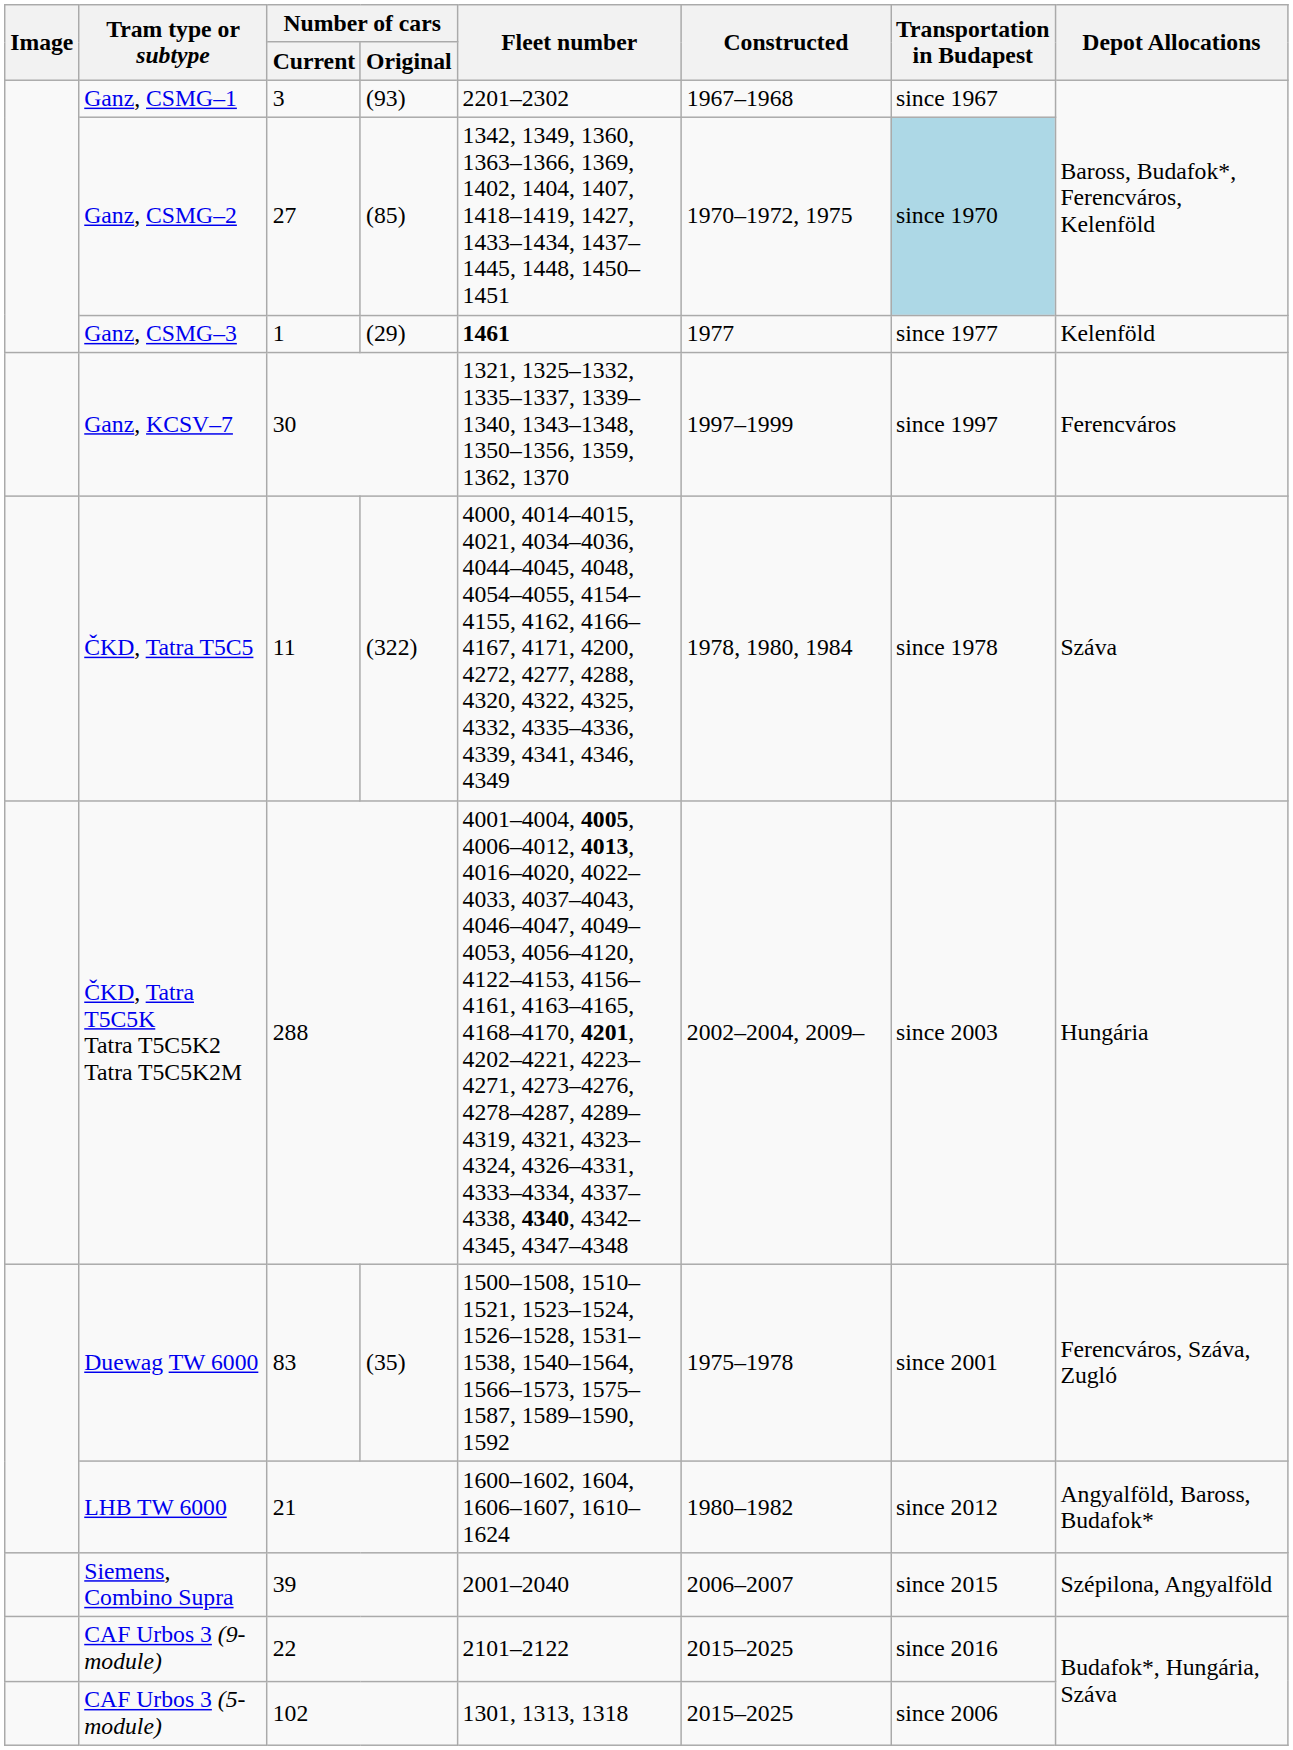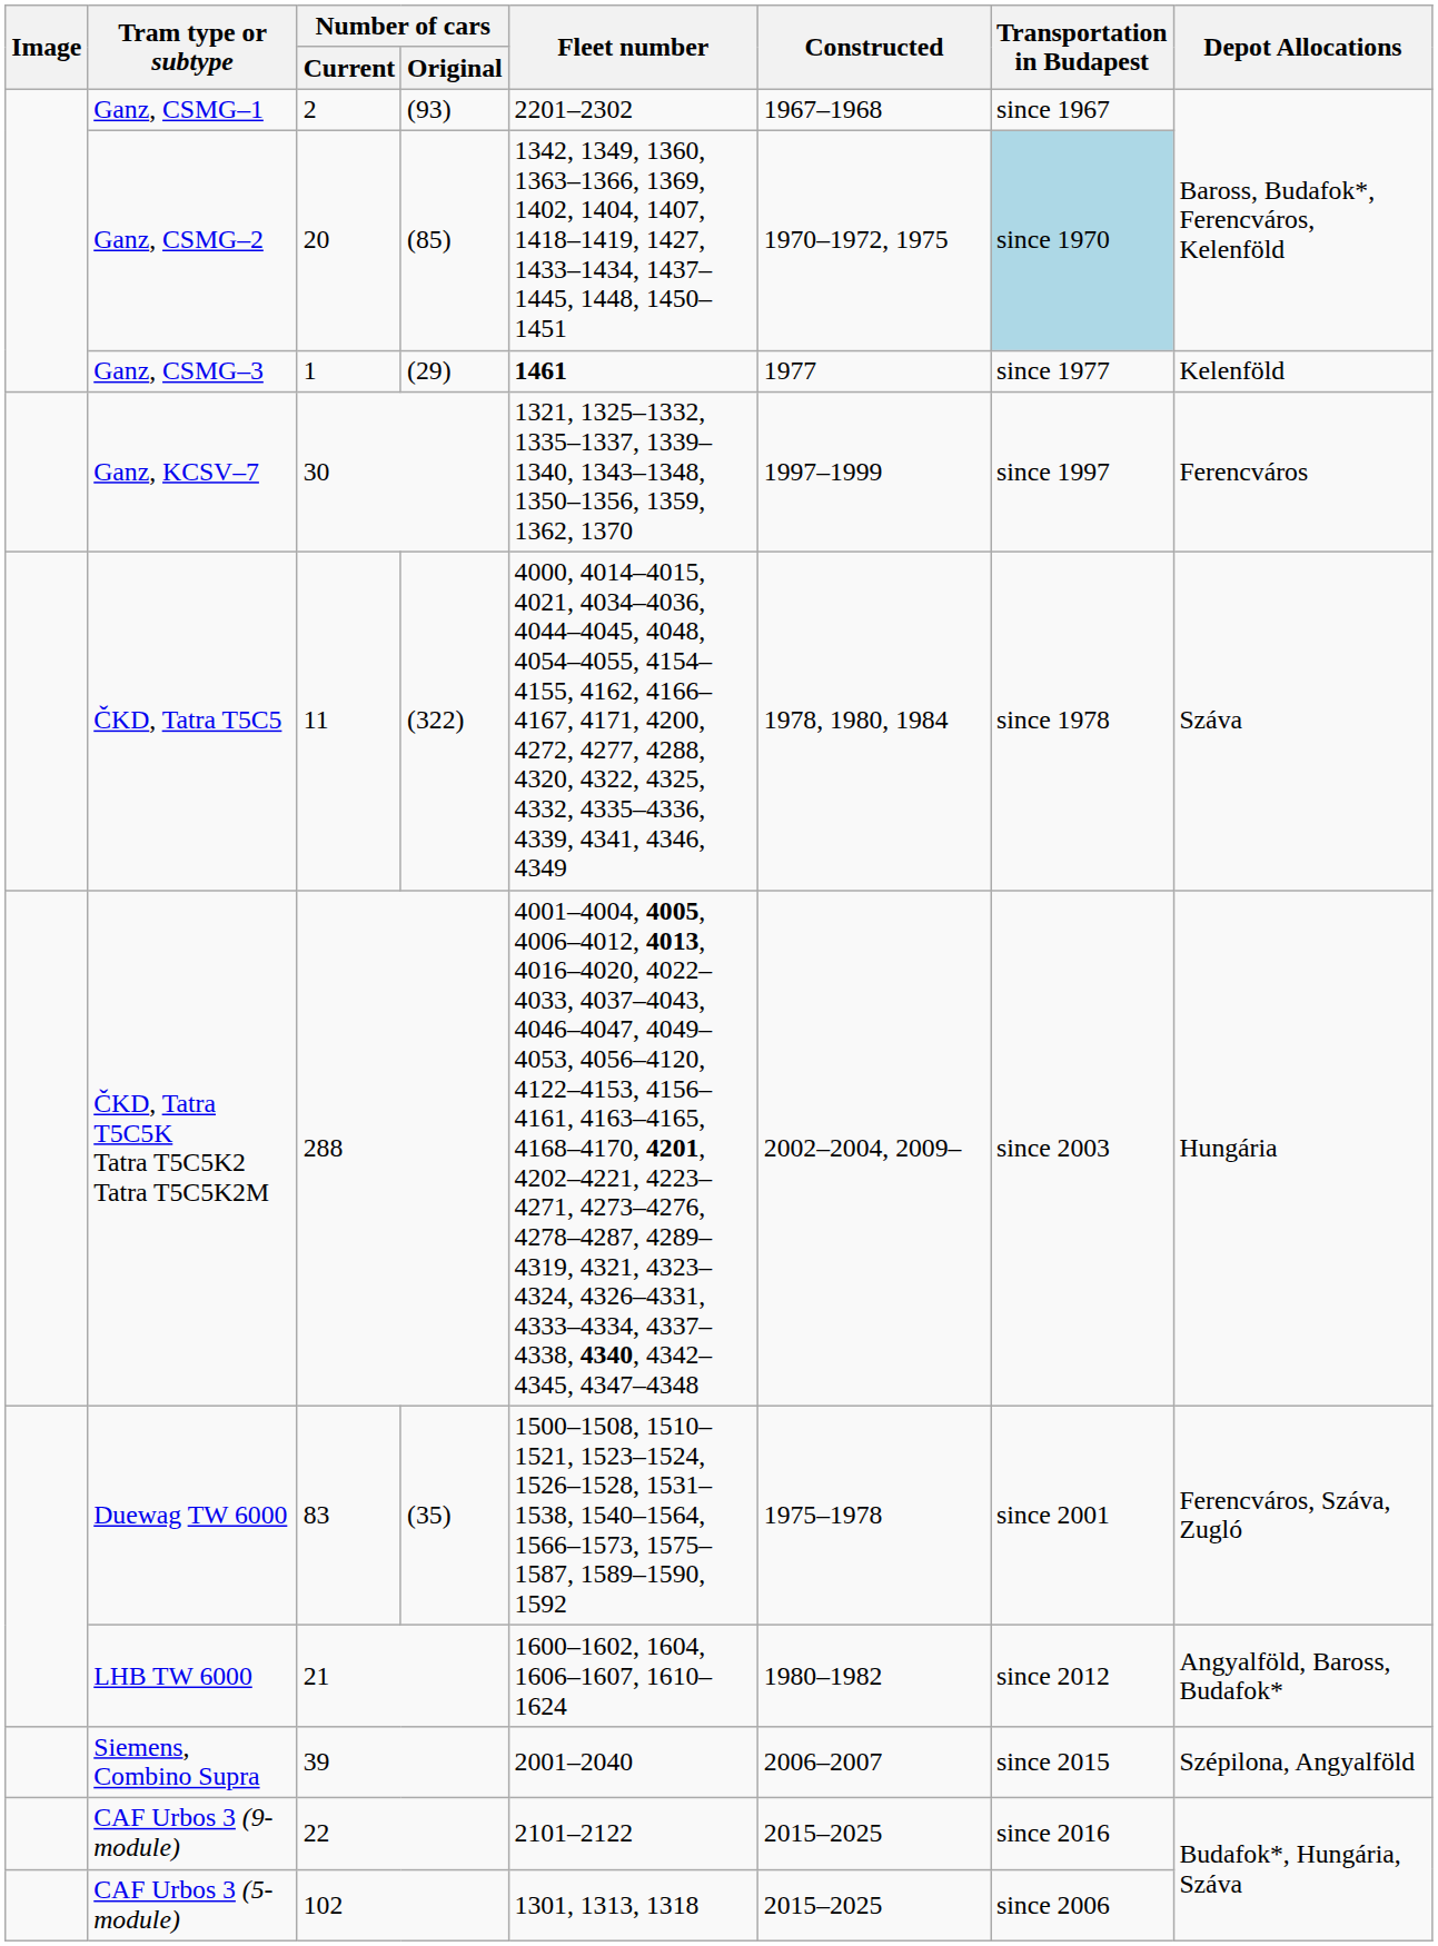Ganz, CSMG–1 | Number of cars / Current: 3 -> 2
Ganz, CSMG–2 | Number of cars / Current: 27 -> 20
